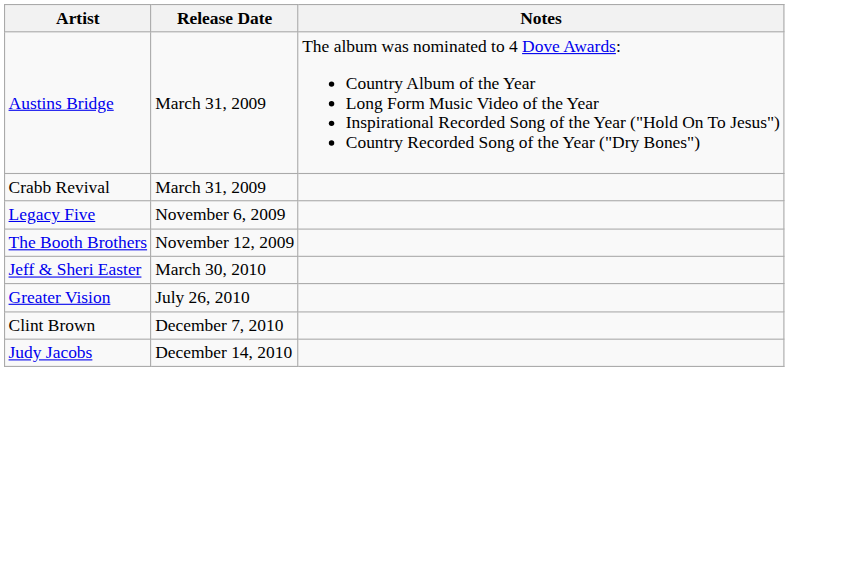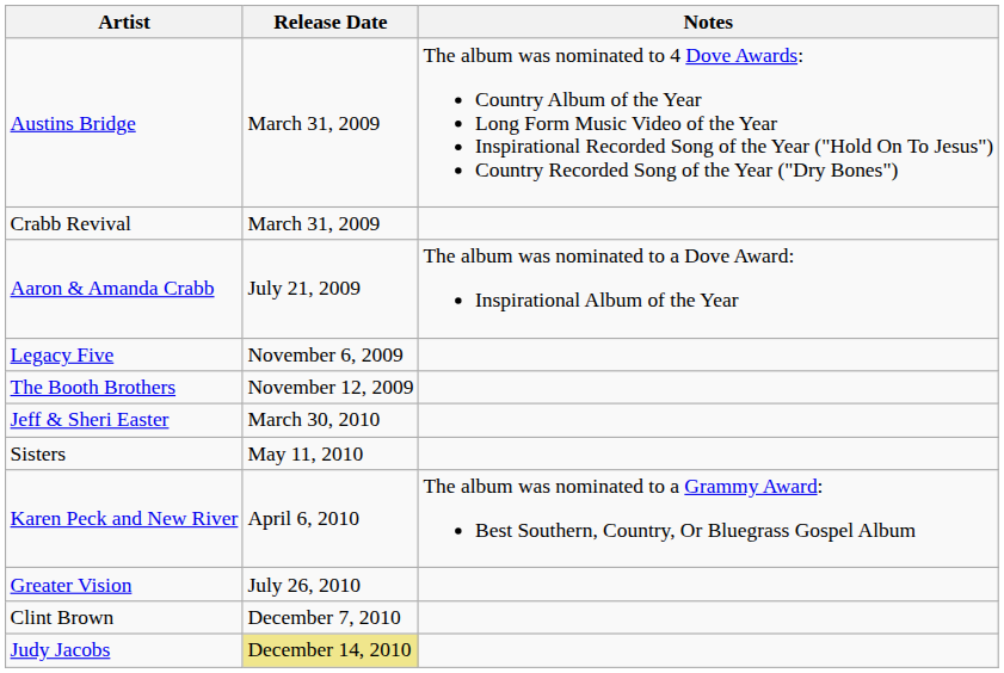+ row: Aaron & Amanda Crabb | July 21, 2009 | The album was nominated to a Dove Award: Inspirational Album of the Year
+ row: Sisters | May 11, 2010
+ row: Karen Peck and New River | April 6, 2010 | The album was nominated to a Grammy Award: Best Southern, Country, Or Bluegrass Gospel Album
Judy Jacobs | Release Date: no background -> khaki background
